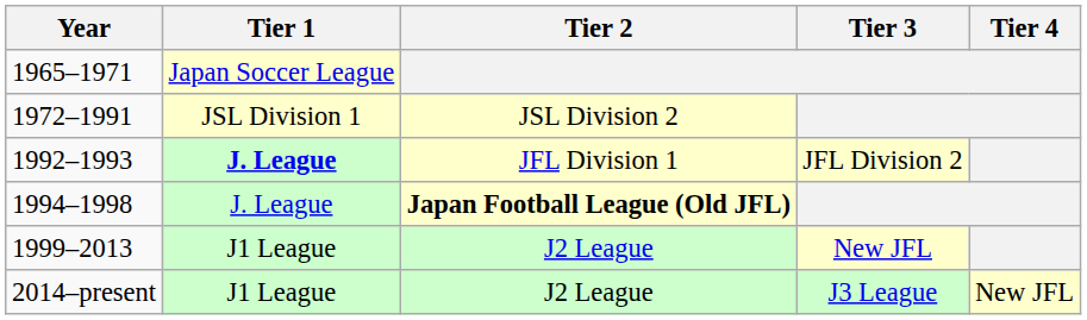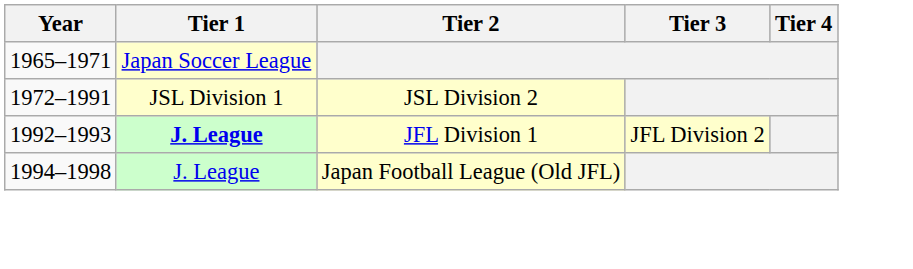1994–1998 | Tier 2: bold -> normal
- row: 1999–2013 | J1 League | J2 League | New JFL
- row: 2014–present | J1 League | J2 League | J3 League | New JFL
